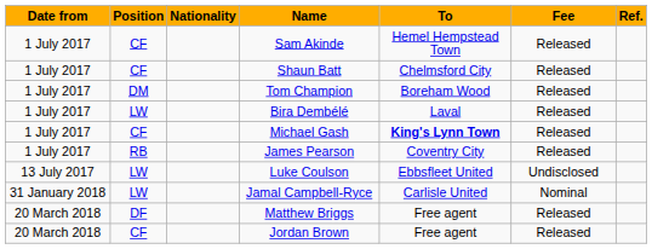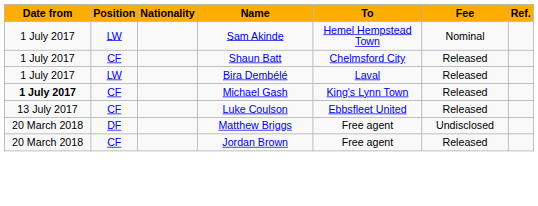Sam Akinde | Position: CF -> LW
Sam Akinde | Fee: Released -> Nominal
- row: 1 July 2017 | DM | Tom Champion | Boreham Wood | Released
Michael Gash | Date from: normal -> bold
Michael Gash | To: bold -> normal
- row: 1 July 2017 | RB | James Pearson | Coventry City | Released
Luke Coulson | Position: LW -> CF
Luke Coulson | Fee: Undisclosed -> Released
- row: 31 January 2018 | LW | Jamal Campbell-Ryce | Carlisle United | Nominal
Matthew Briggs | Fee: Released -> Undisclosed
